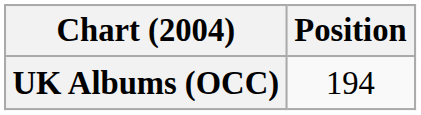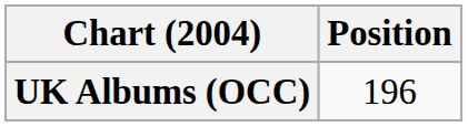UK Albums (OCC) | Position: 194 -> 196
